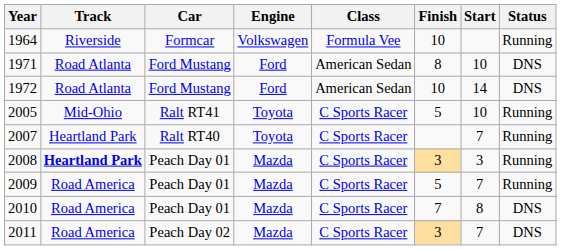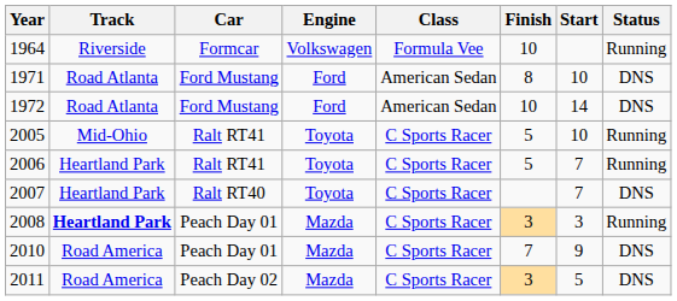+ row: 2006 | Heartland Park | Ralt RT41 | Toyota | C Sports Racer | 5 | 7 | Running
2007 | Status: Running -> DNS
- row: 2009 | Road America | Peach Day 01 | Mazda | C Sports Racer | 5 | 7 | Running
2010 | Start: 8 -> 9
2011 | Start: 7 -> 5
